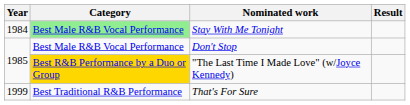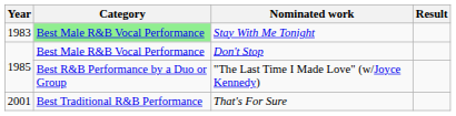Stay With Me Tonight | Year: 1984 -> 1983
"The Last Time I Made Love" (w/Joyce Kennedy) | Category: gold background -> no background
That's For Sure | Year: 1999 -> 2001
